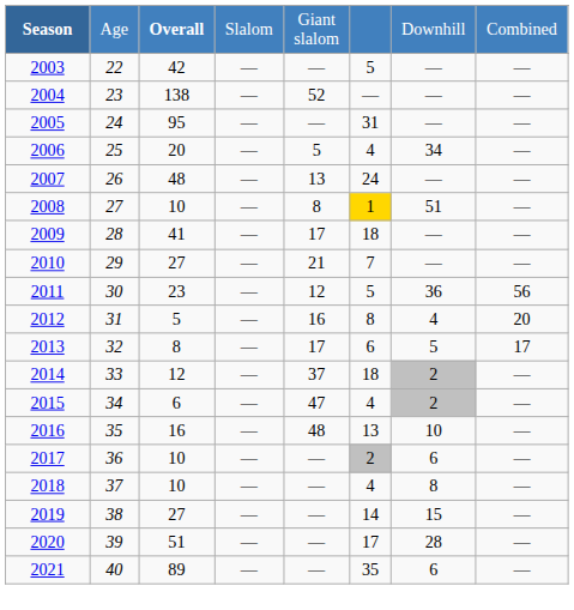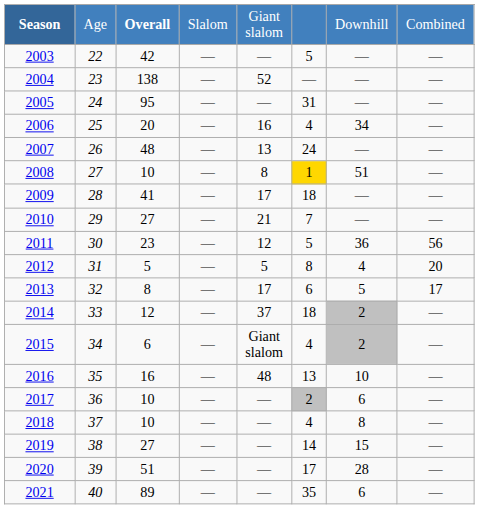2006 | column 5: 5 -> 16
2012 | column 5: 16 -> 5
2015 | column 5: 47 -> Giant slalom
